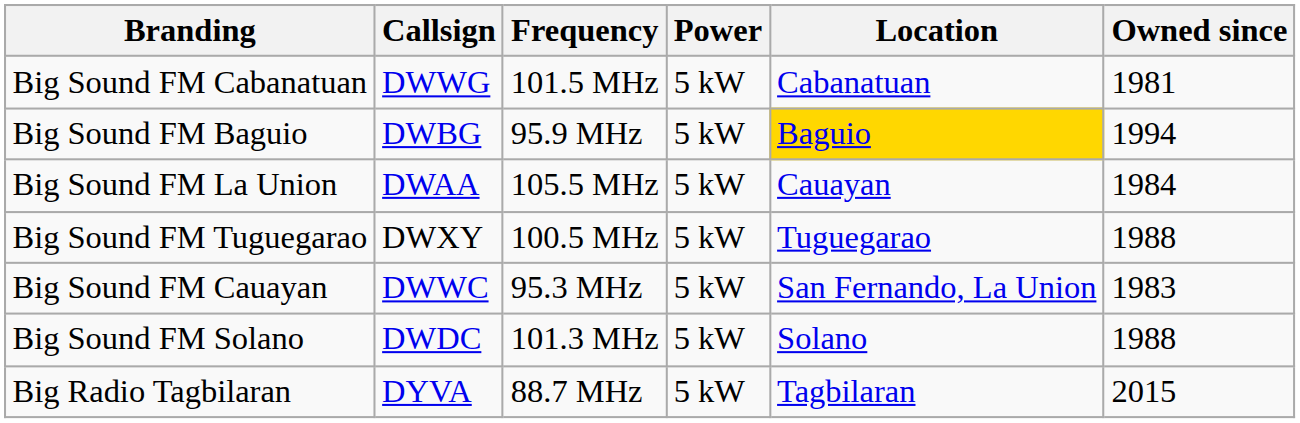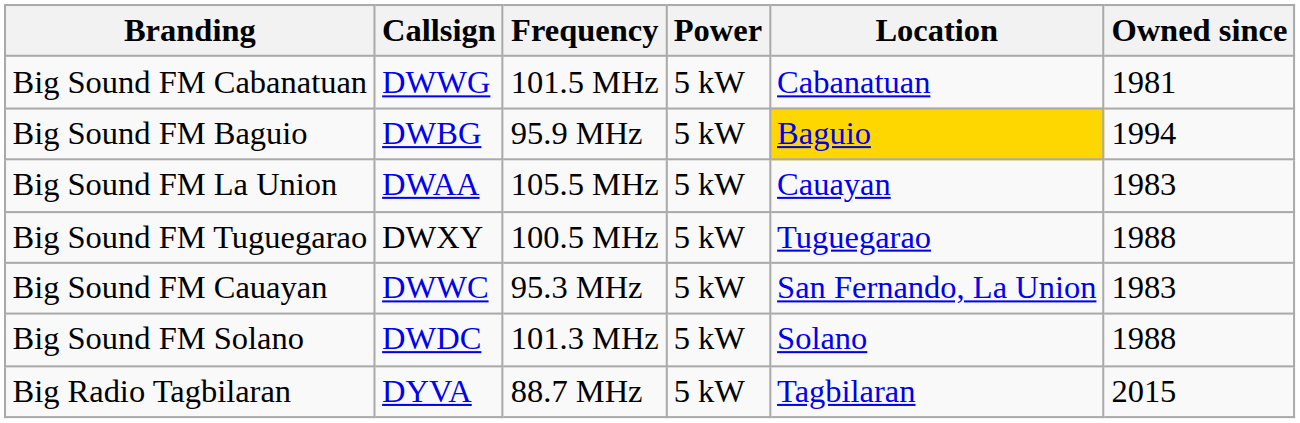Big Sound FM La Union | Owned since: 1984 -> 1983
